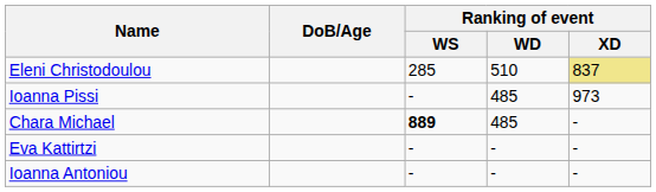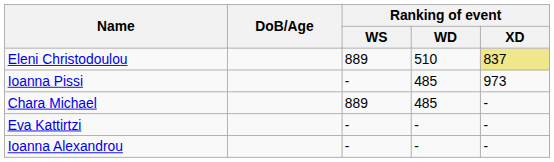Eleni Christodoulou | Ranking of event / WS: 285 -> 889
Chara Michael | Ranking of event / WS: bold -> normal
+ row: Ioanna Alexandrou | - | - | -
- row: Ioanna Antoniou | - | - | -
